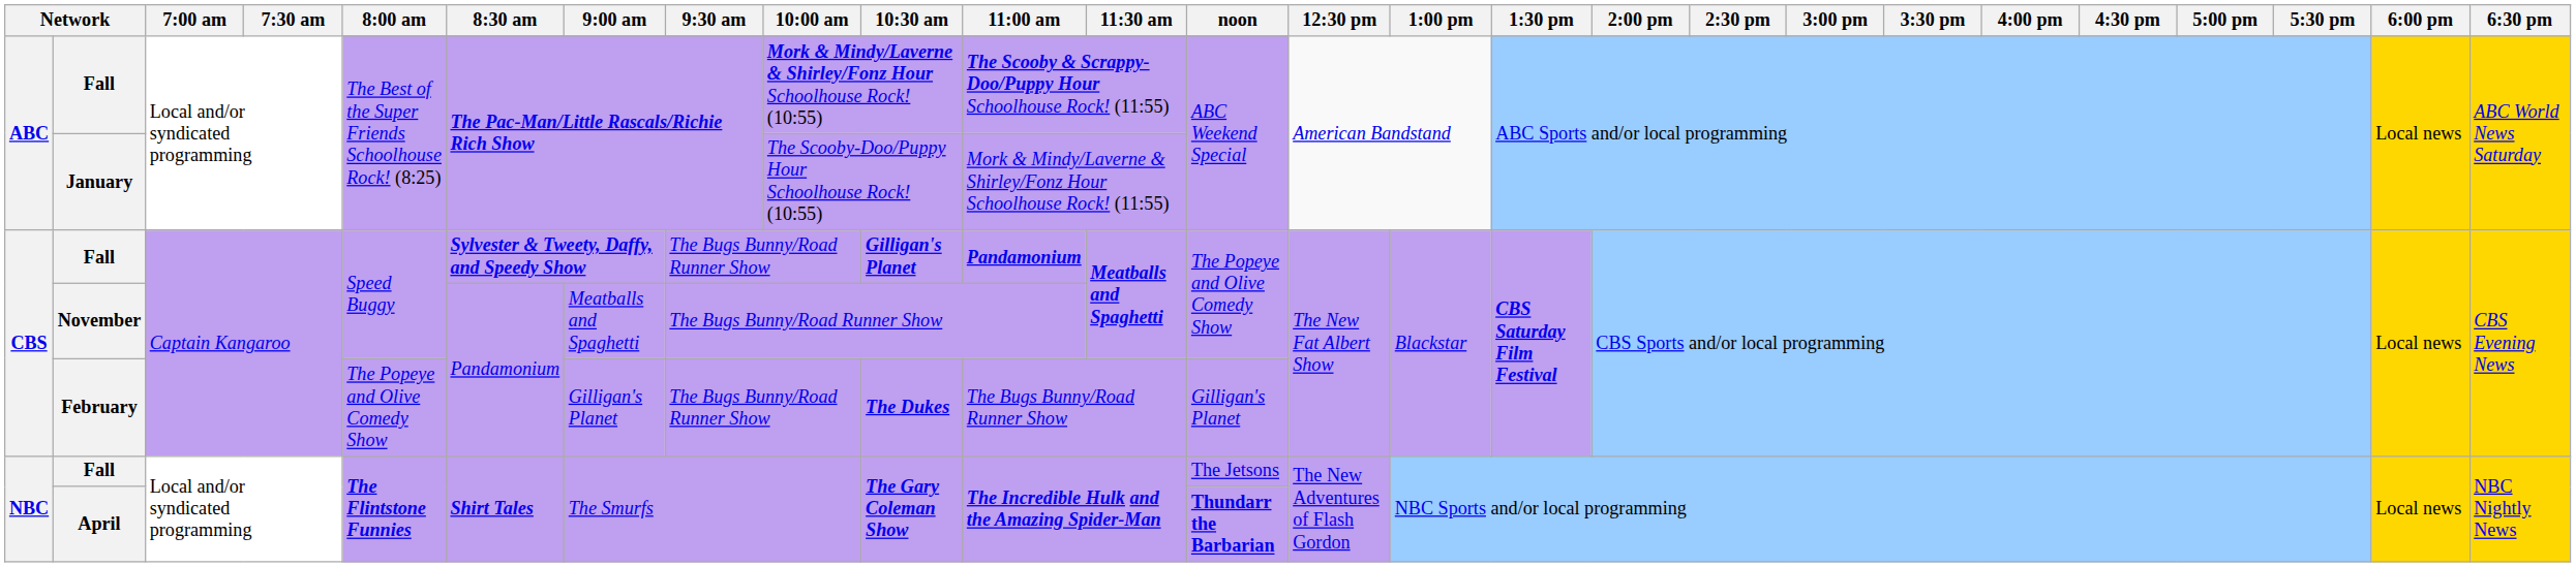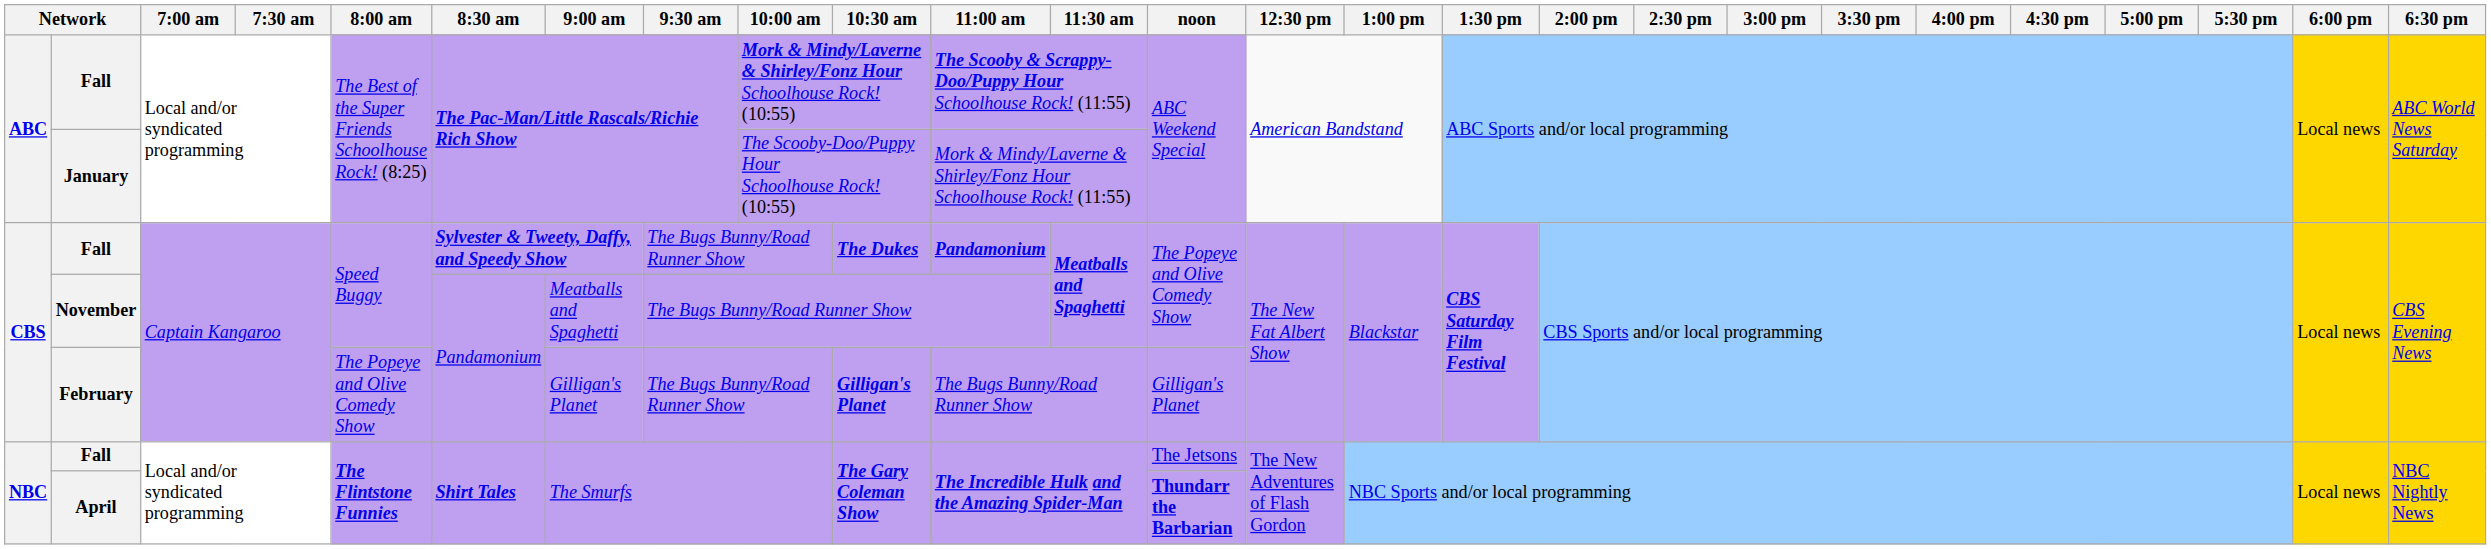CBS / Fall | 10:30 am: Gilligan's Planet -> The Dukes
February | 10:30 am: The Dukes -> Gilligan's Planet
